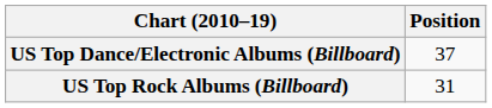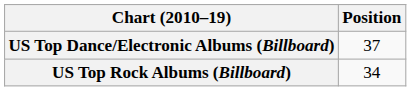US Top Rock Albums (Billboard) | Position: 31 -> 34
